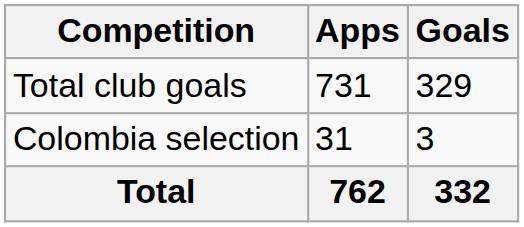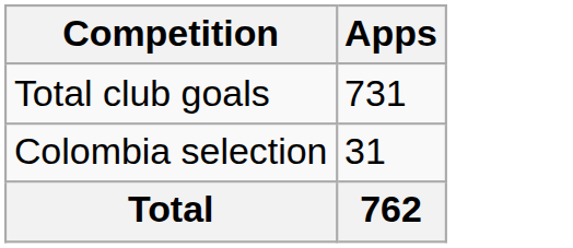- column: Goals | 329 | 3 | 332
